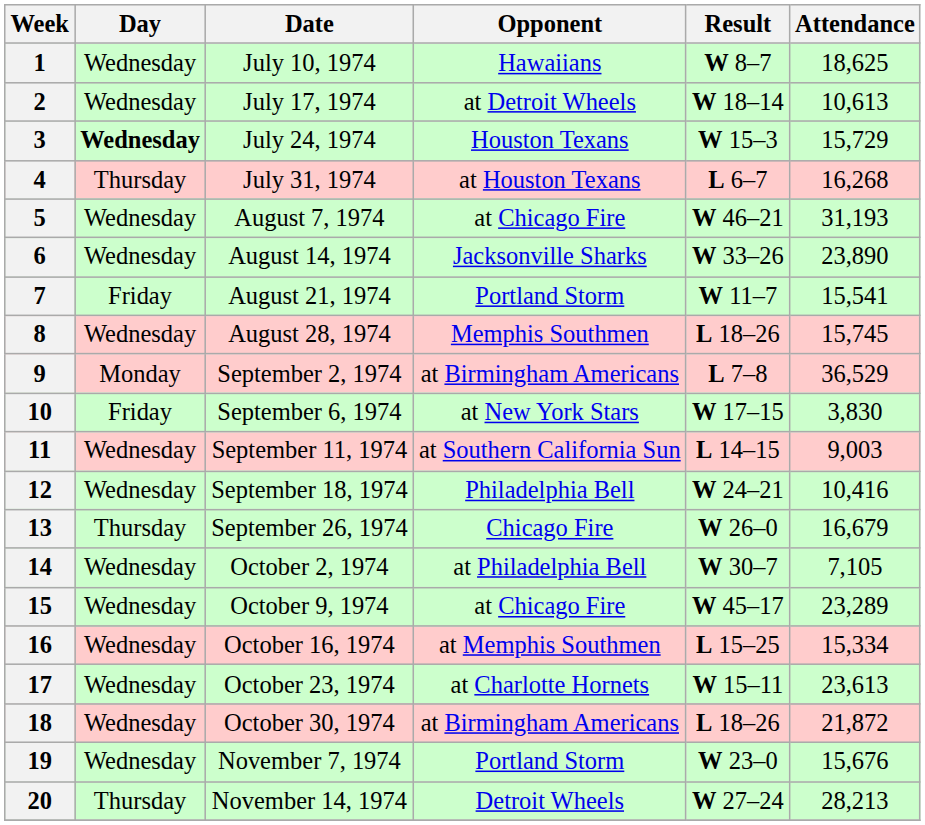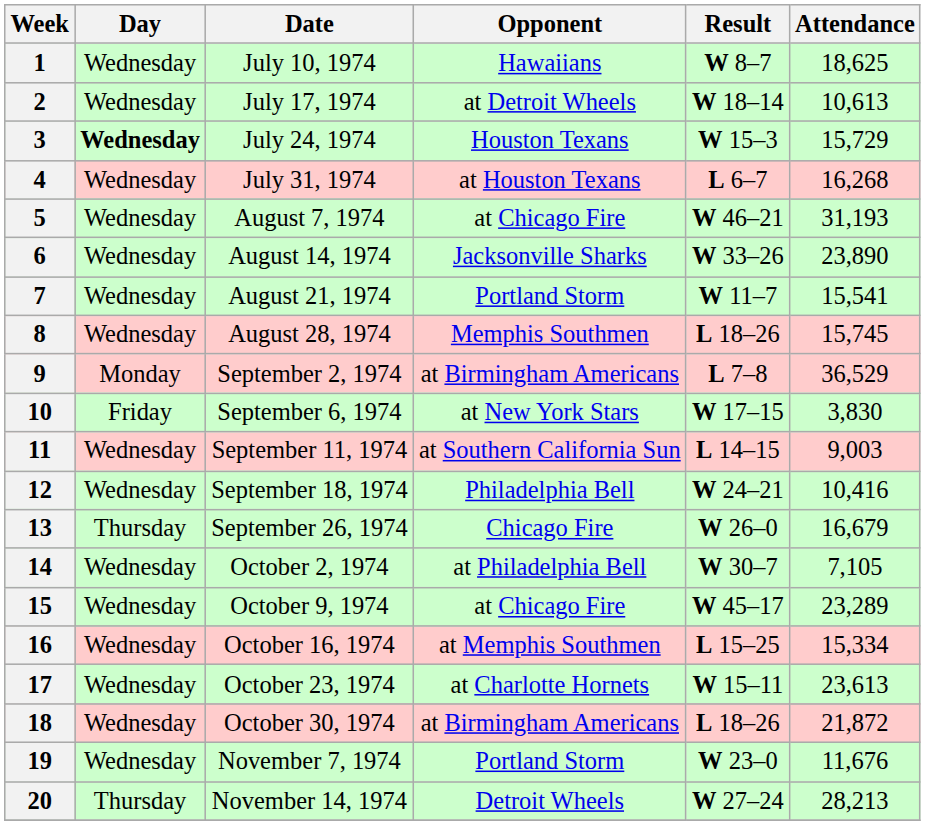4 | Day: Thursday -> Wednesday
7 | Day: Friday -> Wednesday
19 | Attendance: 15,676 -> 11,676
